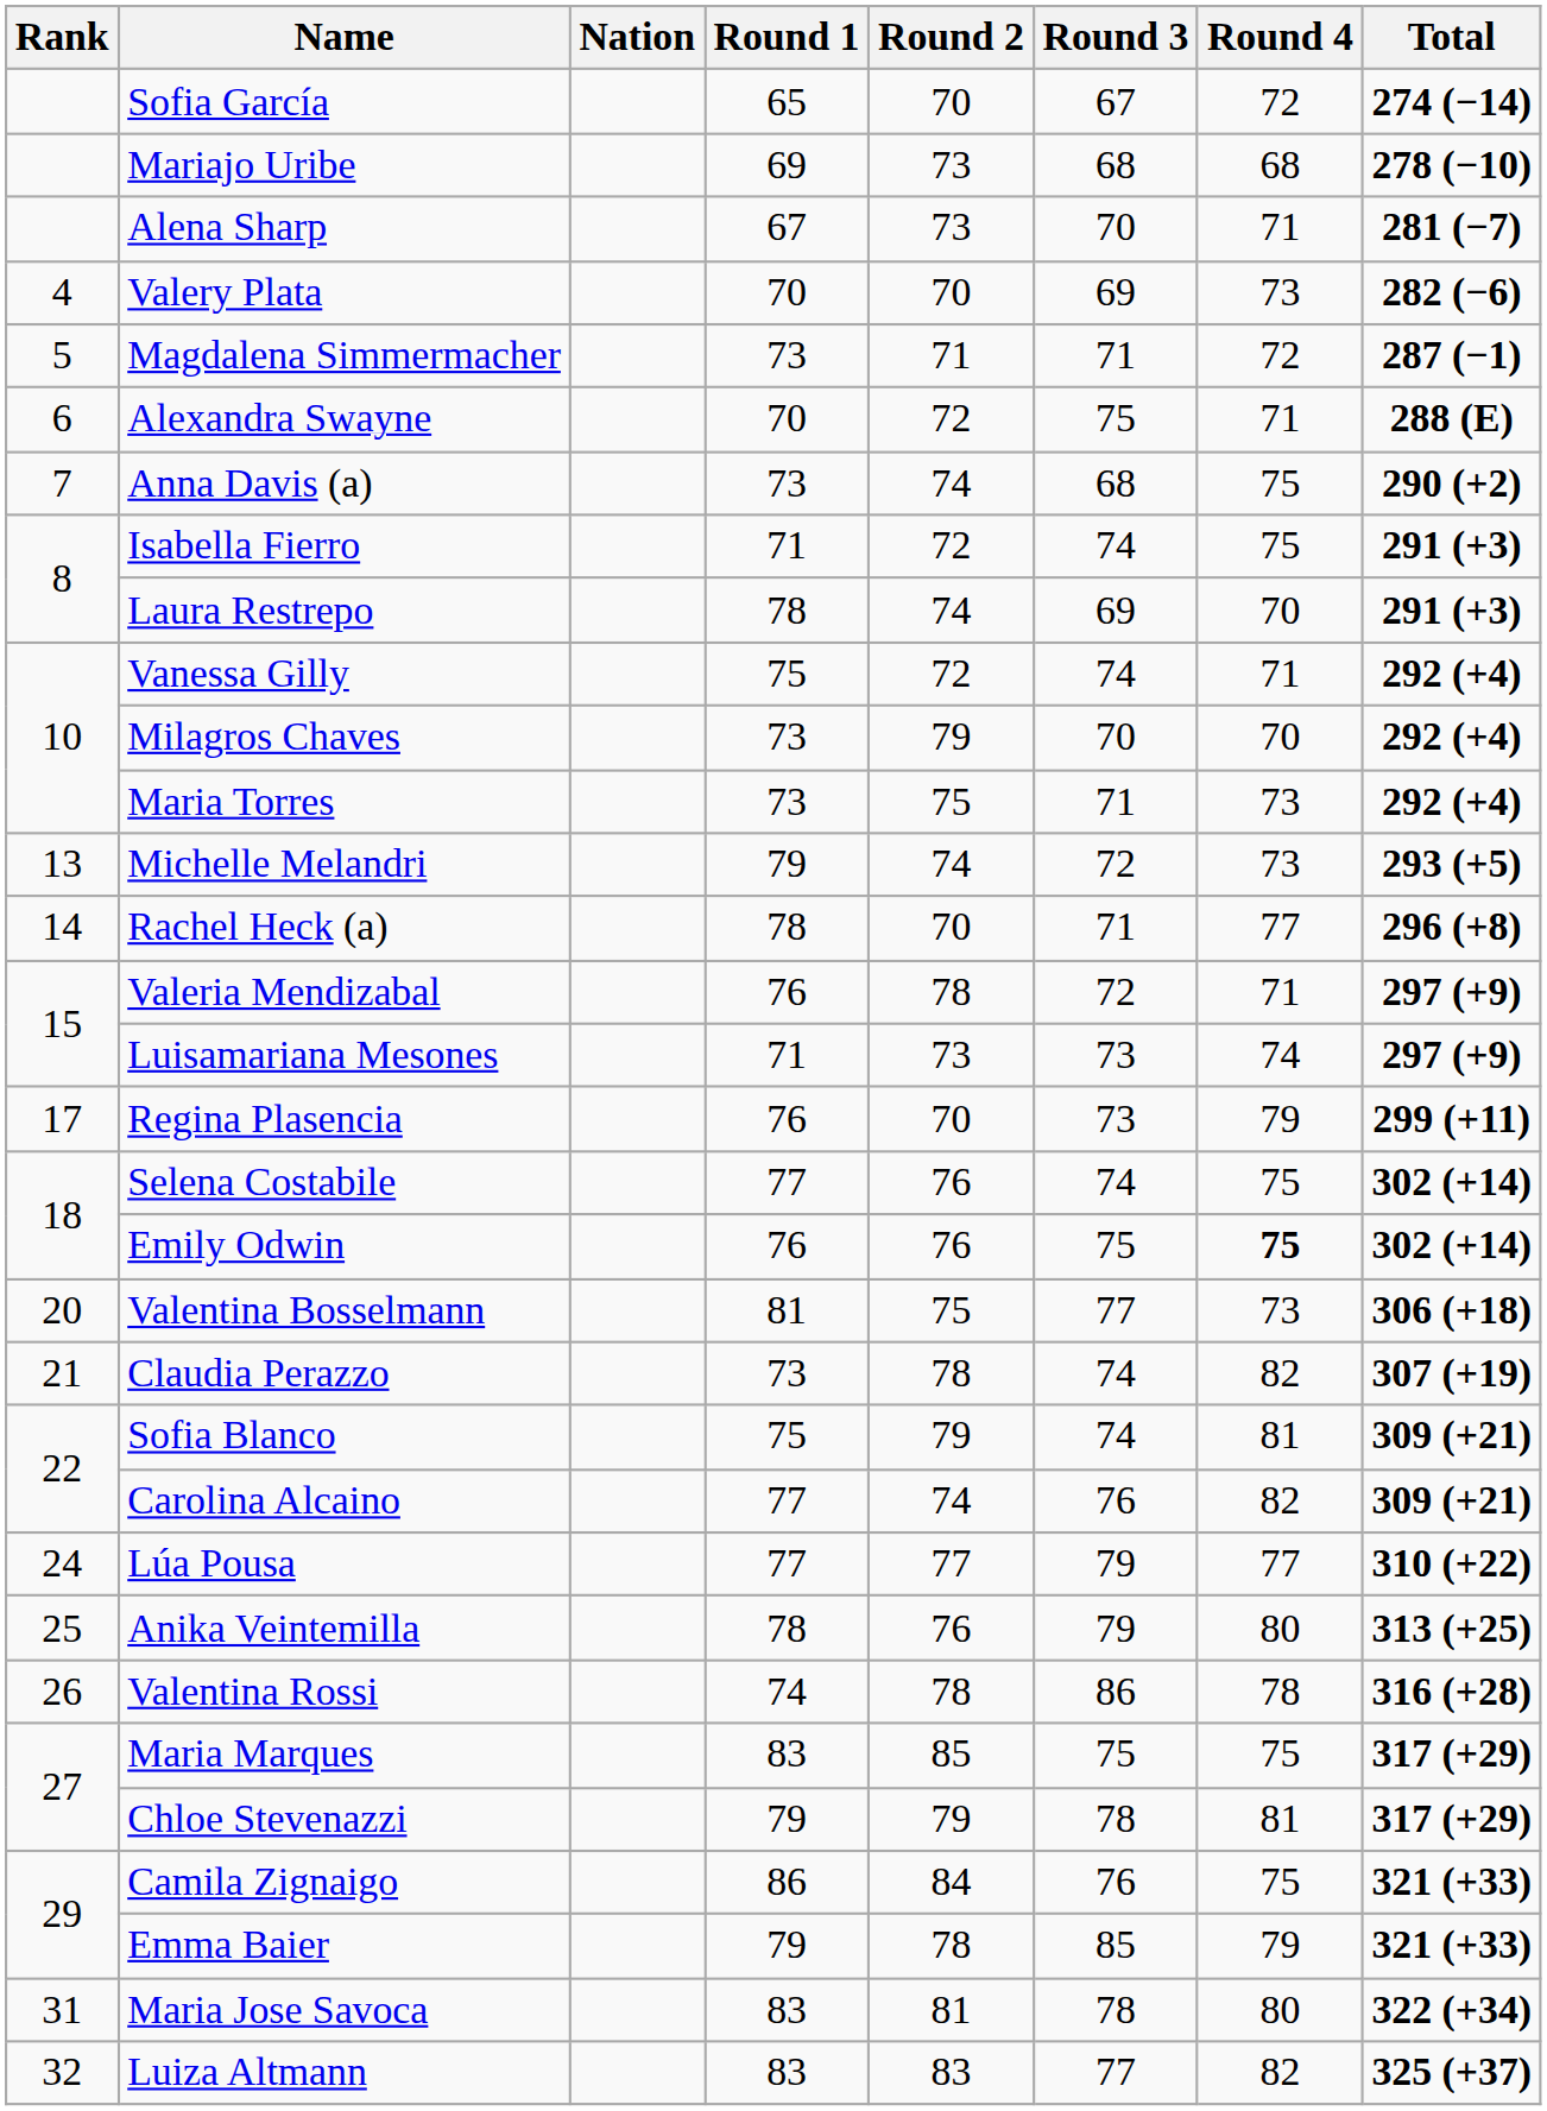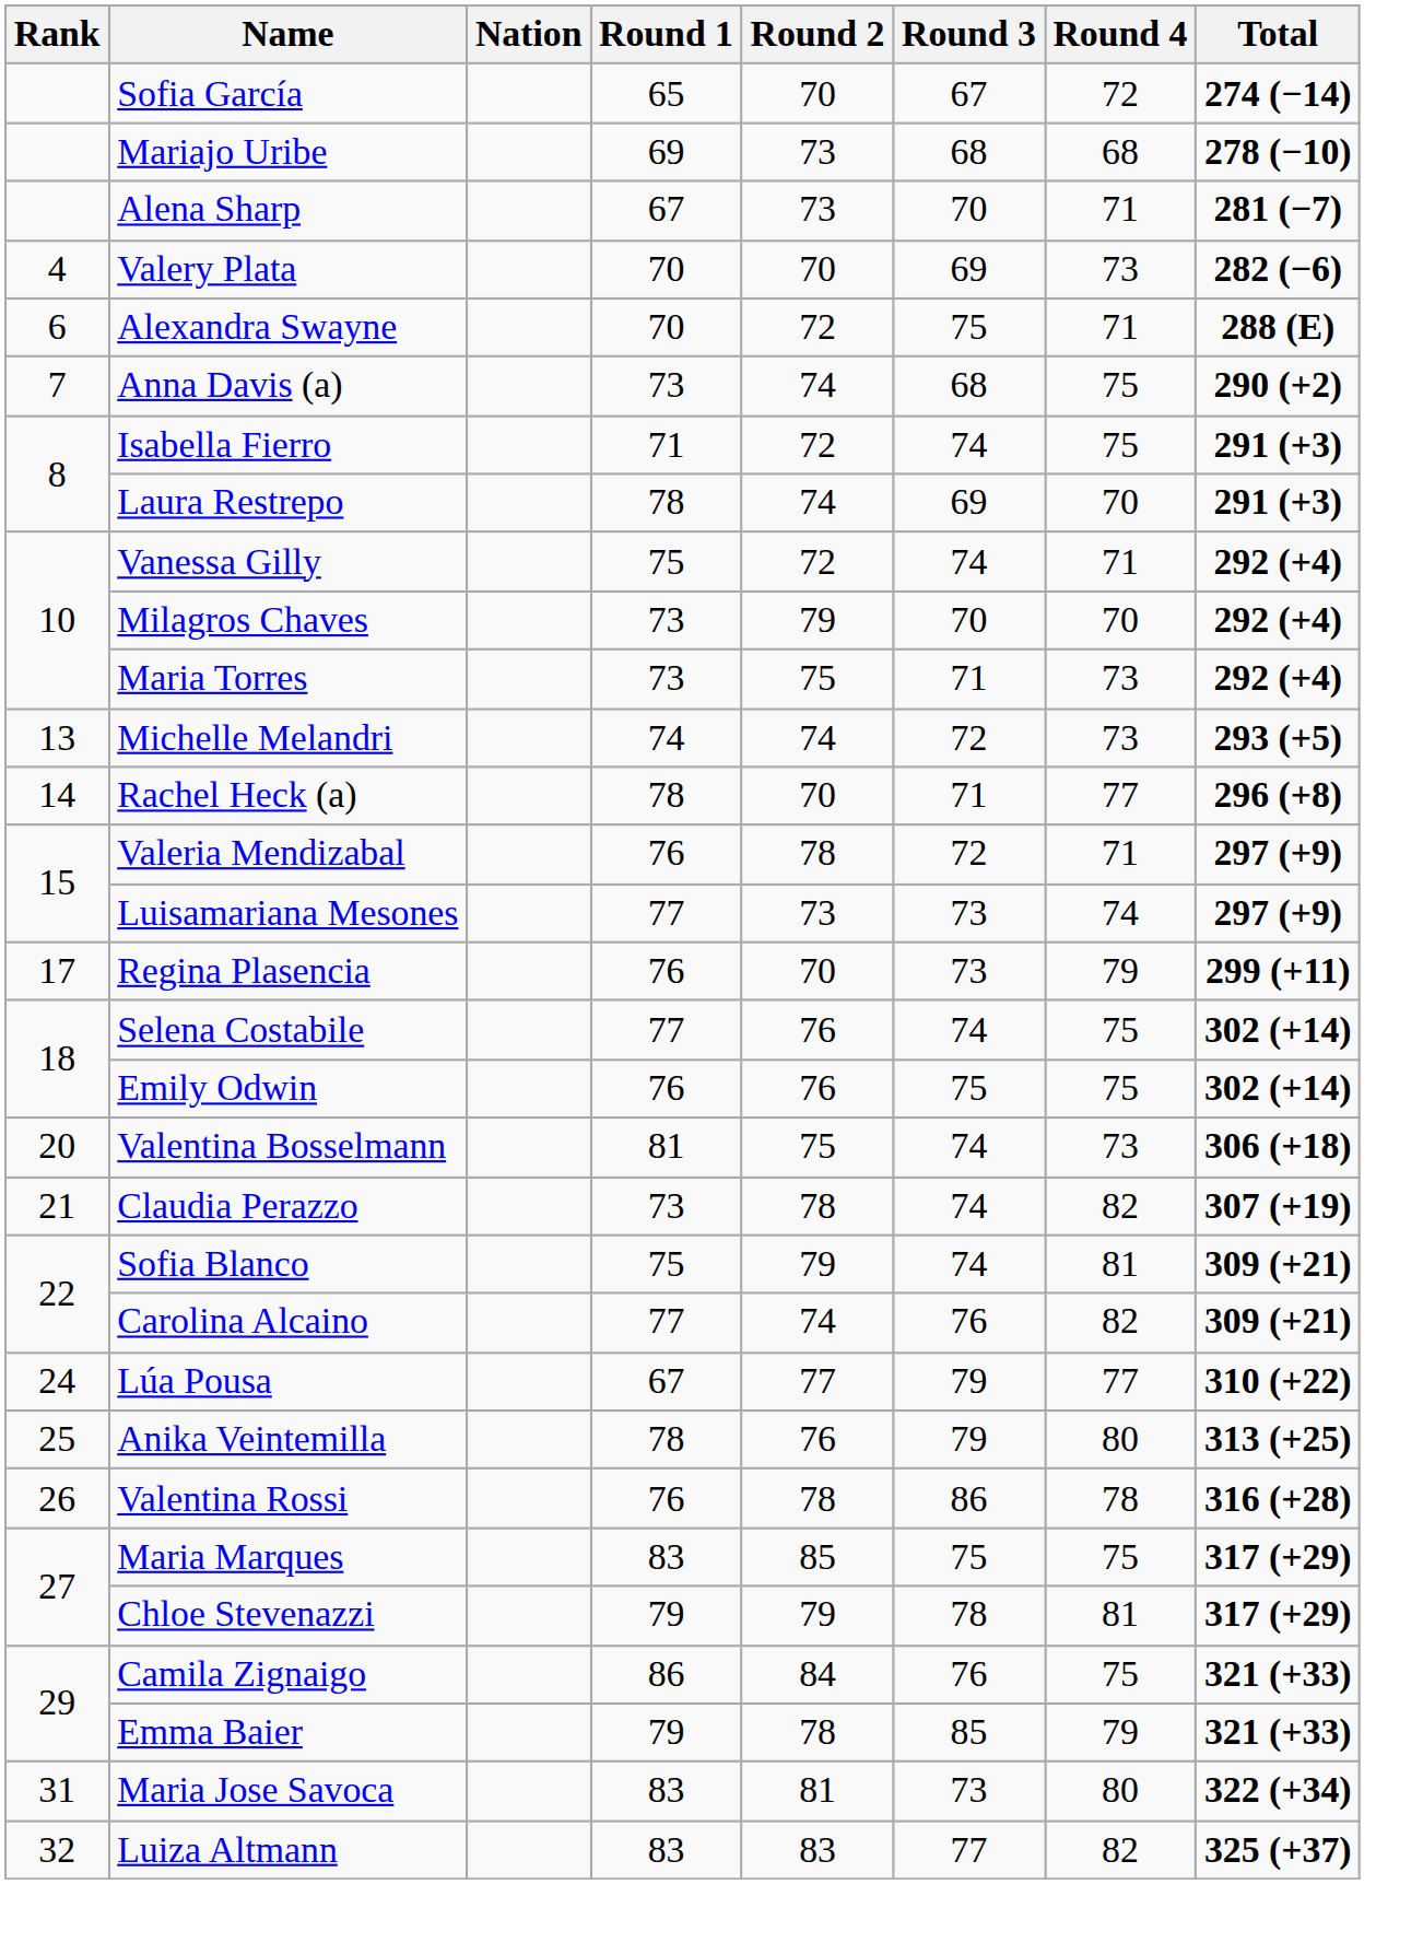- row: 5 | Magdalena Simmermacher | 73 | 71 | 71 | 72 | 287 (−1)
Michelle Melandri | Round 1: 79 -> 74
Luisamariana Mesones | Round 1: 71 -> 77
Emily Odwin | Round 4: bold -> normal
Valentina Bosselmann | Round 3: 77 -> 74
Lúa Pousa | Round 1: 77 -> 67
Valentina Rossi | Round 1: 74 -> 76
Maria Jose Savoca | Round 3: 78 -> 73
